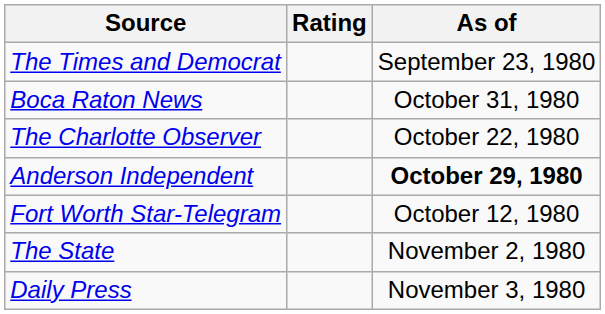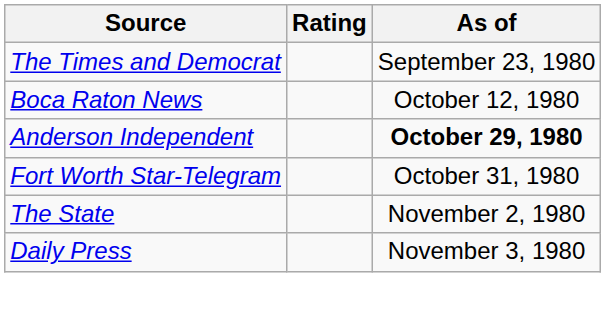Boca Raton News | As of: October 31, 1980 -> October 12, 1980
- row: The Charlotte Observer | October 22, 1980
Fort Worth Star-Telegram | As of: October 12, 1980 -> October 31, 1980
